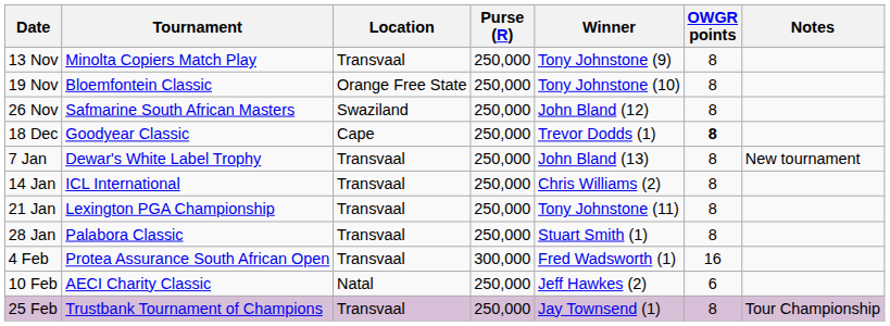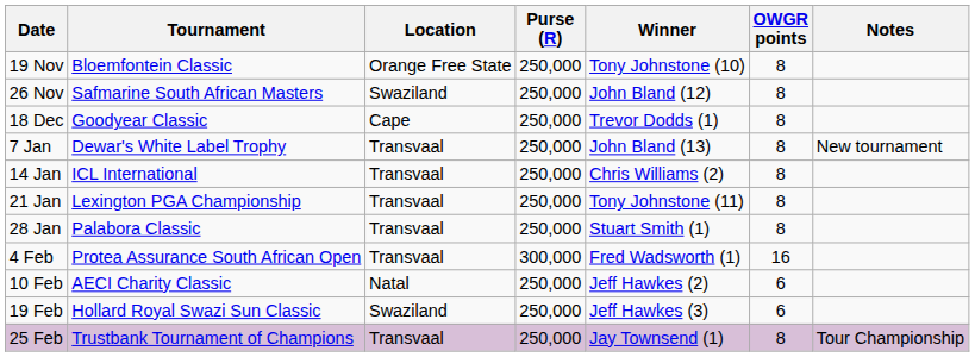- row: 13 Nov | Minolta Copiers Match Play | Transvaal | 250,000 | Tony Johnstone (9) | 8
18 Dec | OWGR points: bold -> normal
+ row: 19 Feb | Hollard Royal Swazi Sun Classic | Swaziland | 250,000 | Jeff Hawkes (3) | 6
